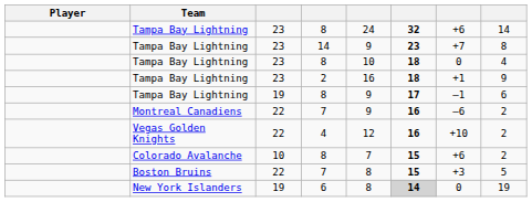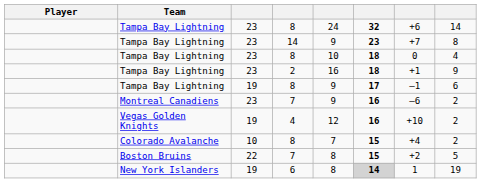Montreal Canadiens | column 3: 22 -> 23
Vegas Golden Knights | column 3: 22 -> 19
Colorado Avalanche | column 7: +6 -> +4
Boston Bruins | column 7: +3 -> +2
New York Islanders | column 7: 0 -> 1
